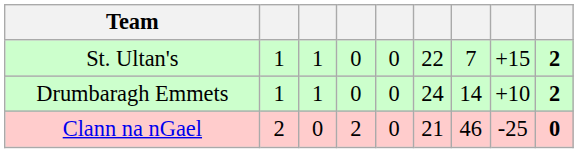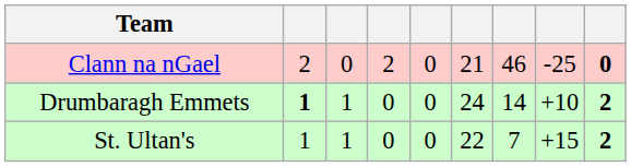rows swapped: St. Ultan's <-> Clann na nGael
Drumbaragh Emmets | column 2: normal -> bold
